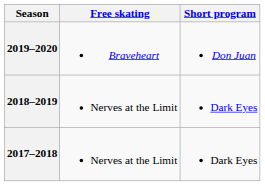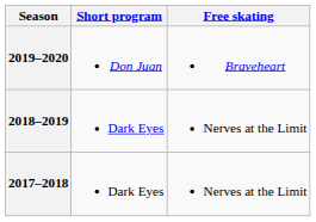columns swapped: Short program <-> Free skating
